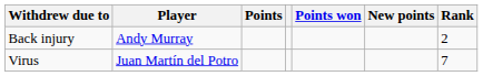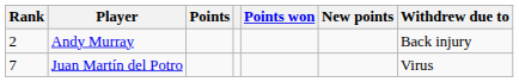columns swapped: Rank <-> Withdrew due to
